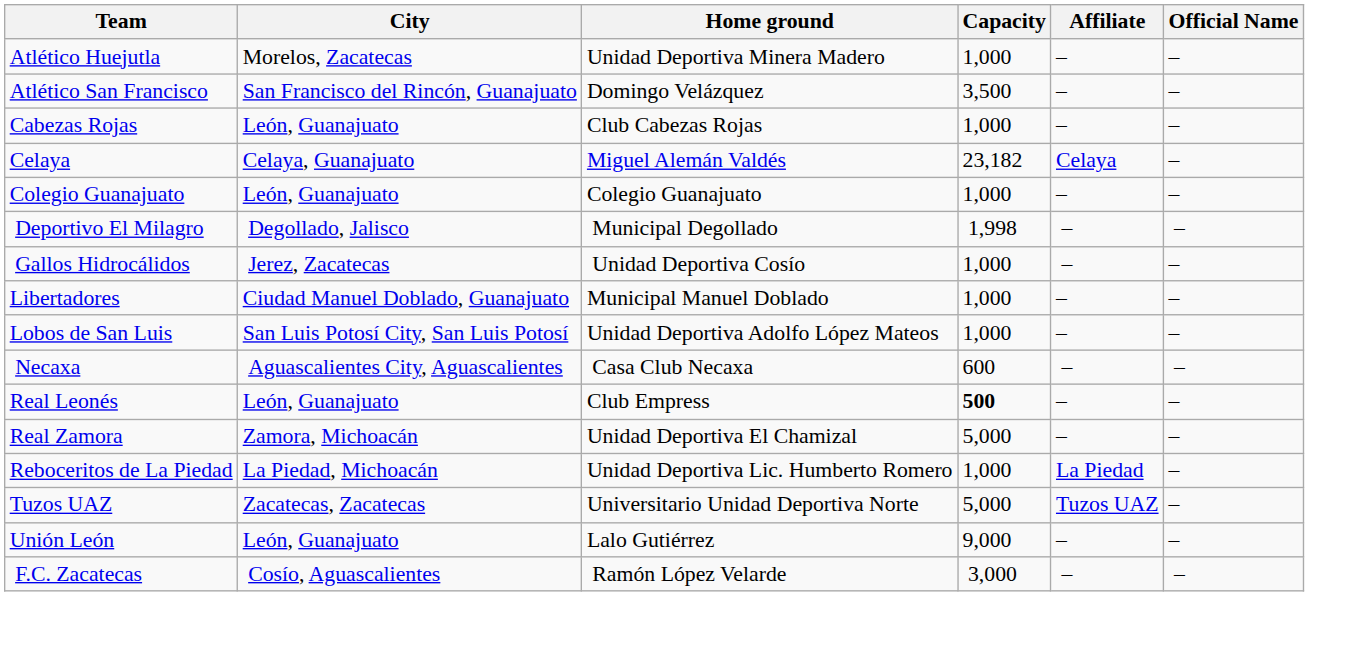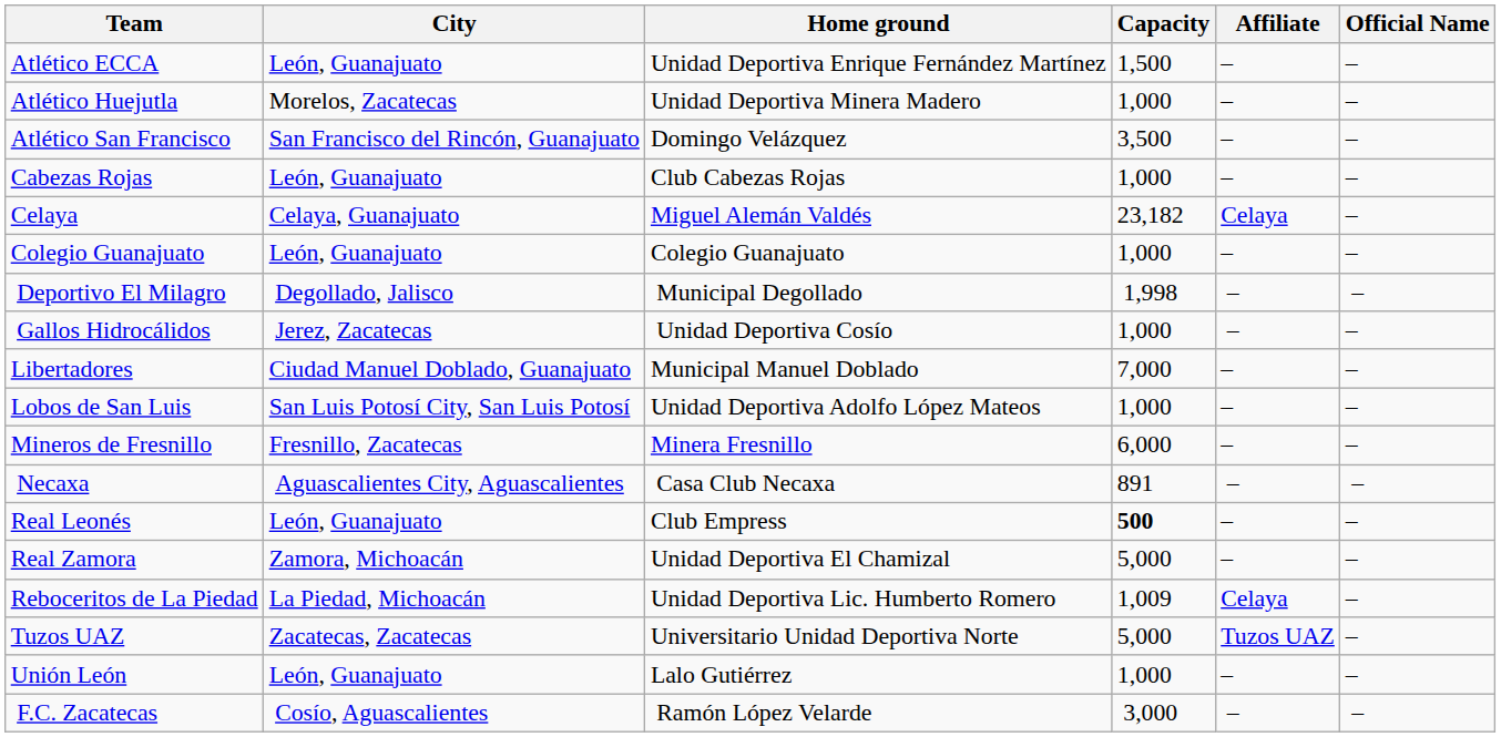+ row: Atlético ECCA | León, Guanajuato | Unidad Deportiva Enrique Fernández Martínez | 1,500 | – | –
Libertadores | Capacity: 1,000 -> 7,000
+ row: Mineros de Fresnillo | Fresnillo, Zacatecas | Minera Fresnillo | 6,000 | – | –
Necaxa | Capacity: 600 -> 891
Reboceritos de La Piedad | Capacity: 1,000 -> 1,009
Reboceritos de La Piedad | Affiliate: La Piedad -> Celaya
Unión León | Capacity: 9,000 -> 1,000
